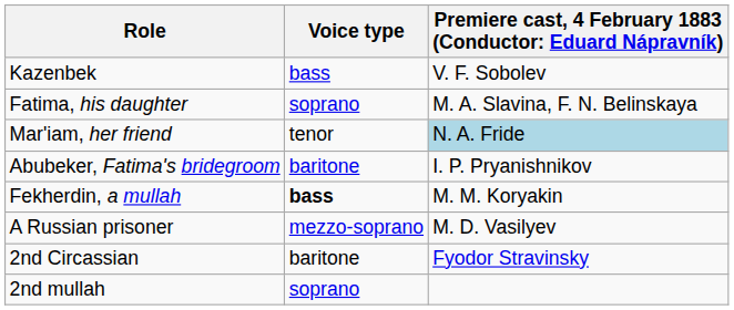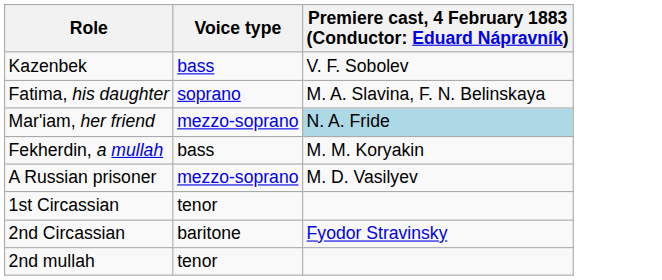Mar'iam, her friend | Voice type: tenor -> mezzo-soprano
- row: Abubeker, Fatima's bridegroom | baritone | I. P. Pryanishnikov
Fekherdin, a mullah | Voice type: bold -> normal
+ row: 1st Circassian | tenor
2nd mullah | Voice type: soprano -> tenor
